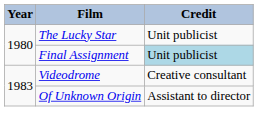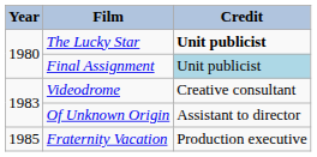The Lucky Star | Credit: normal -> bold
+ row: 1985 | Fraternity Vacation | Production executive
